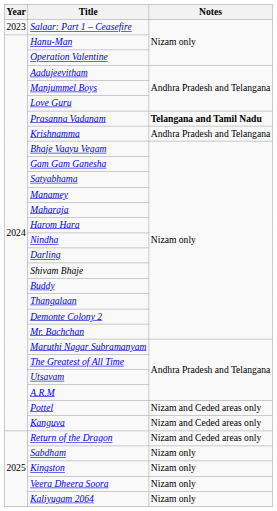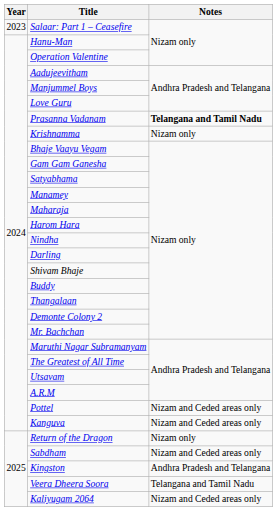Krishnamma | Notes: Andhra Pradesh and Telangana -> Nizam only
Return of the Dragon | Notes: Nizam and Ceded areas only -> Nizam only
Sabdham | Notes: Nizam only -> Nizam and Ceded areas only
Kingston | Notes: Nizam only -> Andhra Pradesh and Telangana
Veera Dheera Soora | Notes: Nizam only -> Telangana and Tamil Nadu
Kaliyugam 2064 | Notes: Nizam only -> Nizam and Ceded areas only
